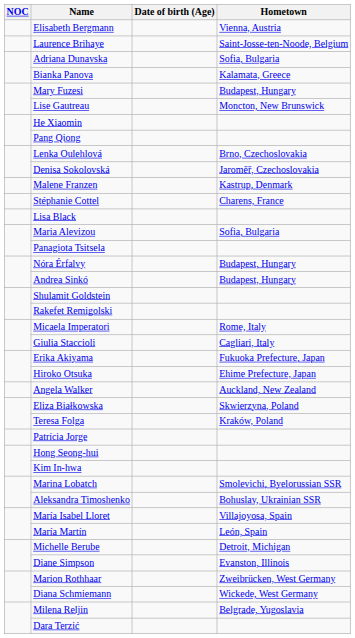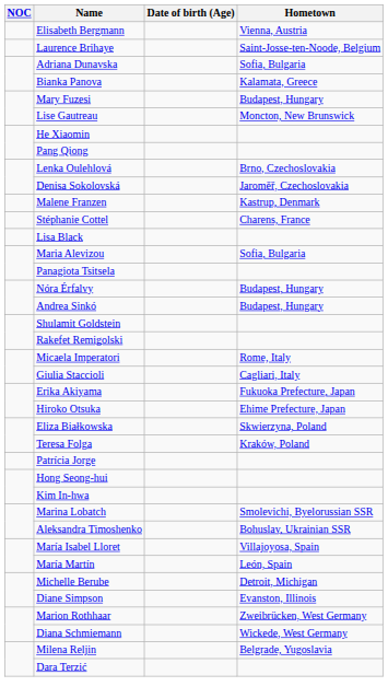- row: Angela Walker | Auckland, New Zealand
